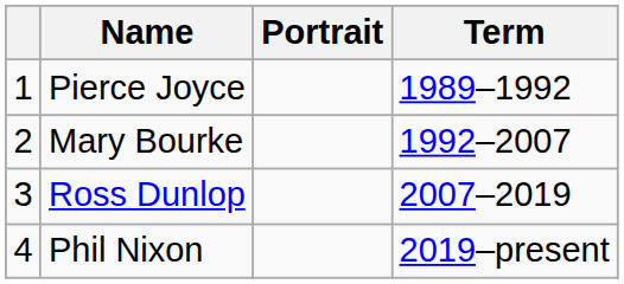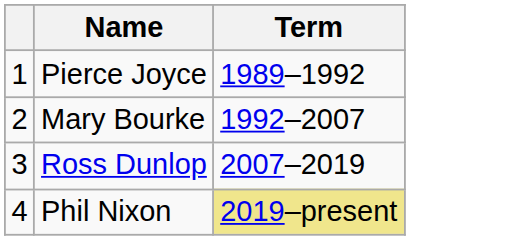- column: Portrait
Phil Nixon | Term: no background -> khaki background
